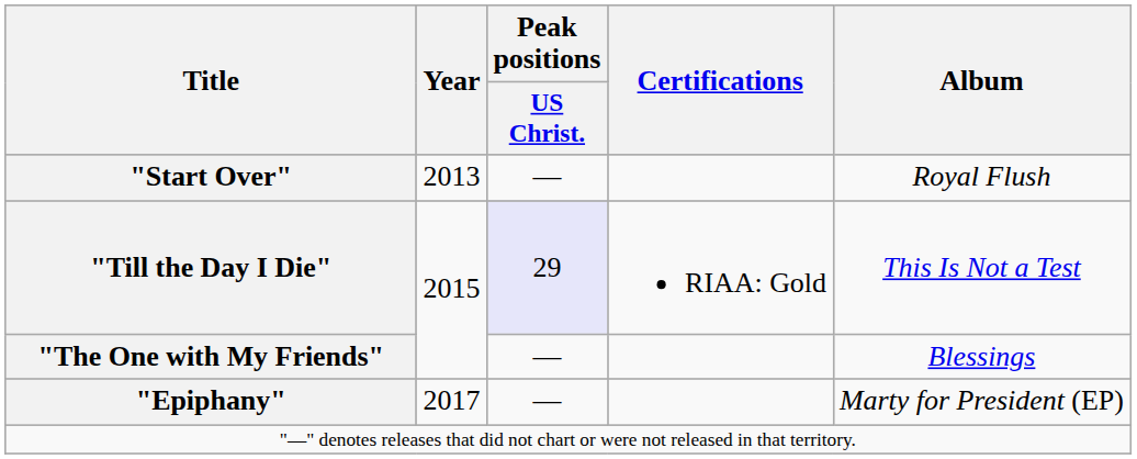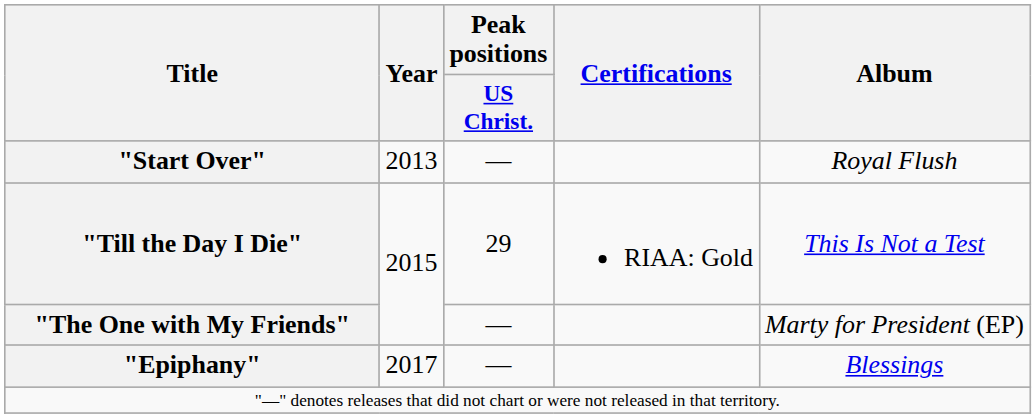"Till the Day I Die" | Peak positions / US Christ.: lavender background -> no background
"The One with My Friends" | Album: Blessings -> Marty for President (EP)
"Epiphany" | Album: Marty for President (EP) -> Blessings
